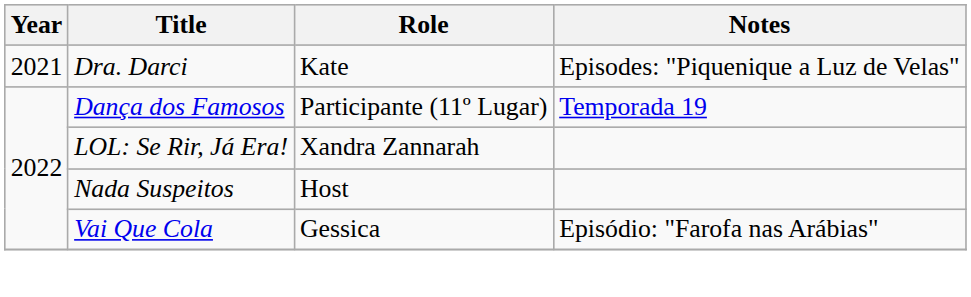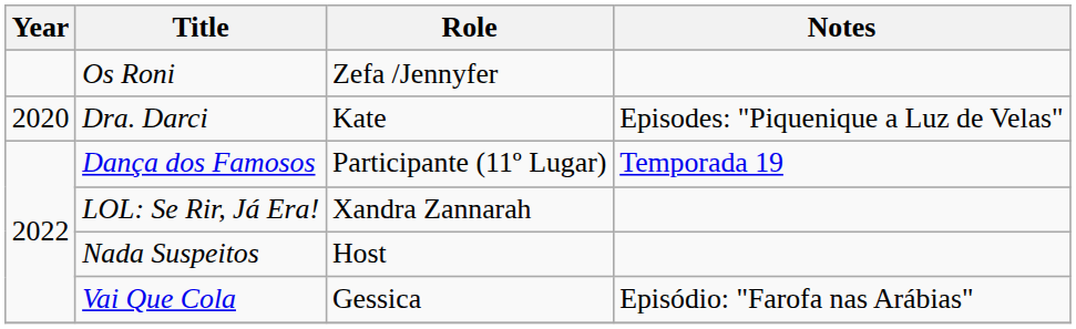+ row: Os Roni | Zefa /Jennyfer
Dra. Darci | Year: 2021 -> 2020
